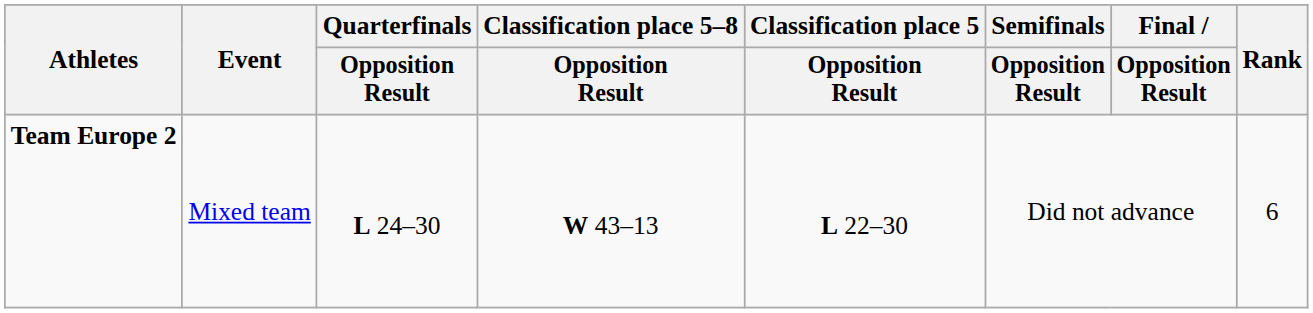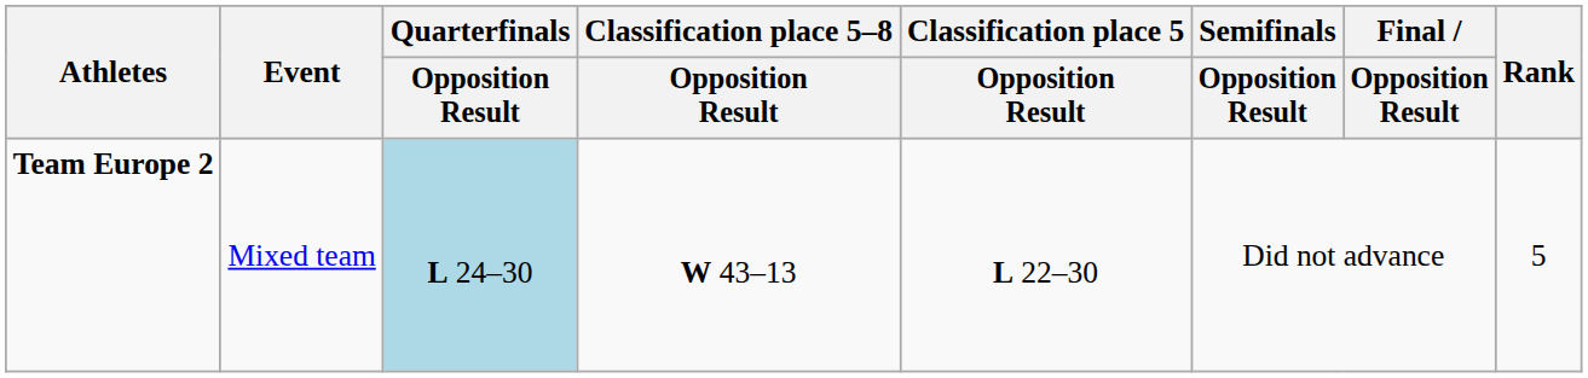Team Europe 2 | Quarterfinals / Opposition Result: no background -> lightblue background
Team Europe 2 | Rank: 6 -> 5
